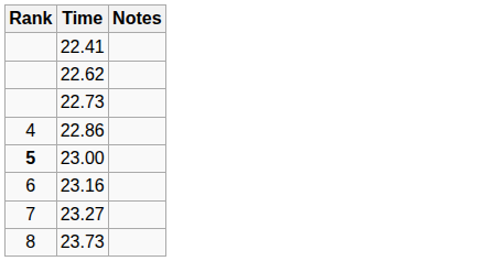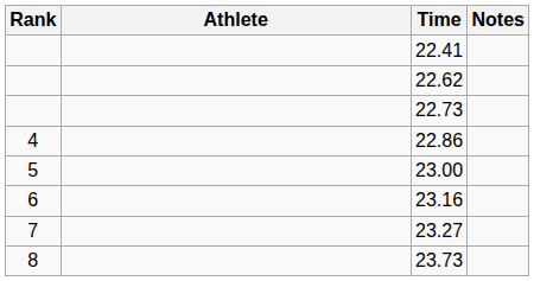+ column: Athlete
23.00 | Rank: bold -> normal
